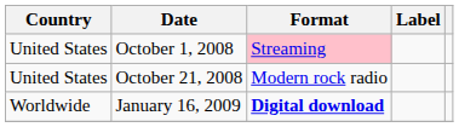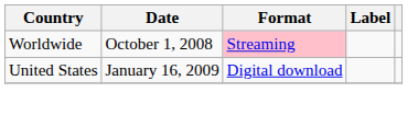October 1, 2008 | Country: United States -> Worldwide
- row: United States | October 21, 2008 | Modern rock radio
January 16, 2009 | Country: Worldwide -> United States
January 16, 2009 | Format: bold -> normal
